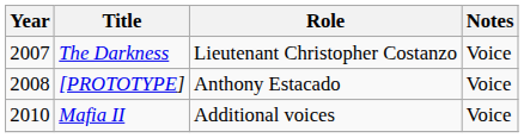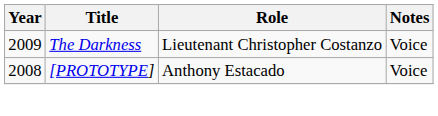The Darkness | Year: 2007 -> 2009
- row: 2010 | Mafia II | Additional voices | Voice
